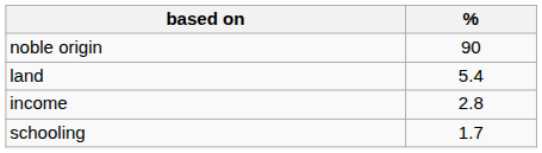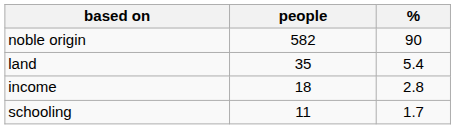+ column: people | 582 | 35 | 18 | 11
